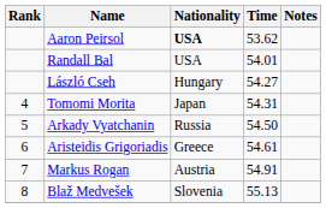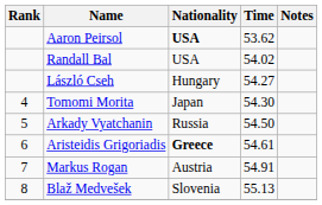Randall Bal | Time: 54.01 -> 54.02
Tomomi Morita | Time: 54.31 -> 54.30
Aristeidis Grigoriadis | Nationality: normal -> bold
